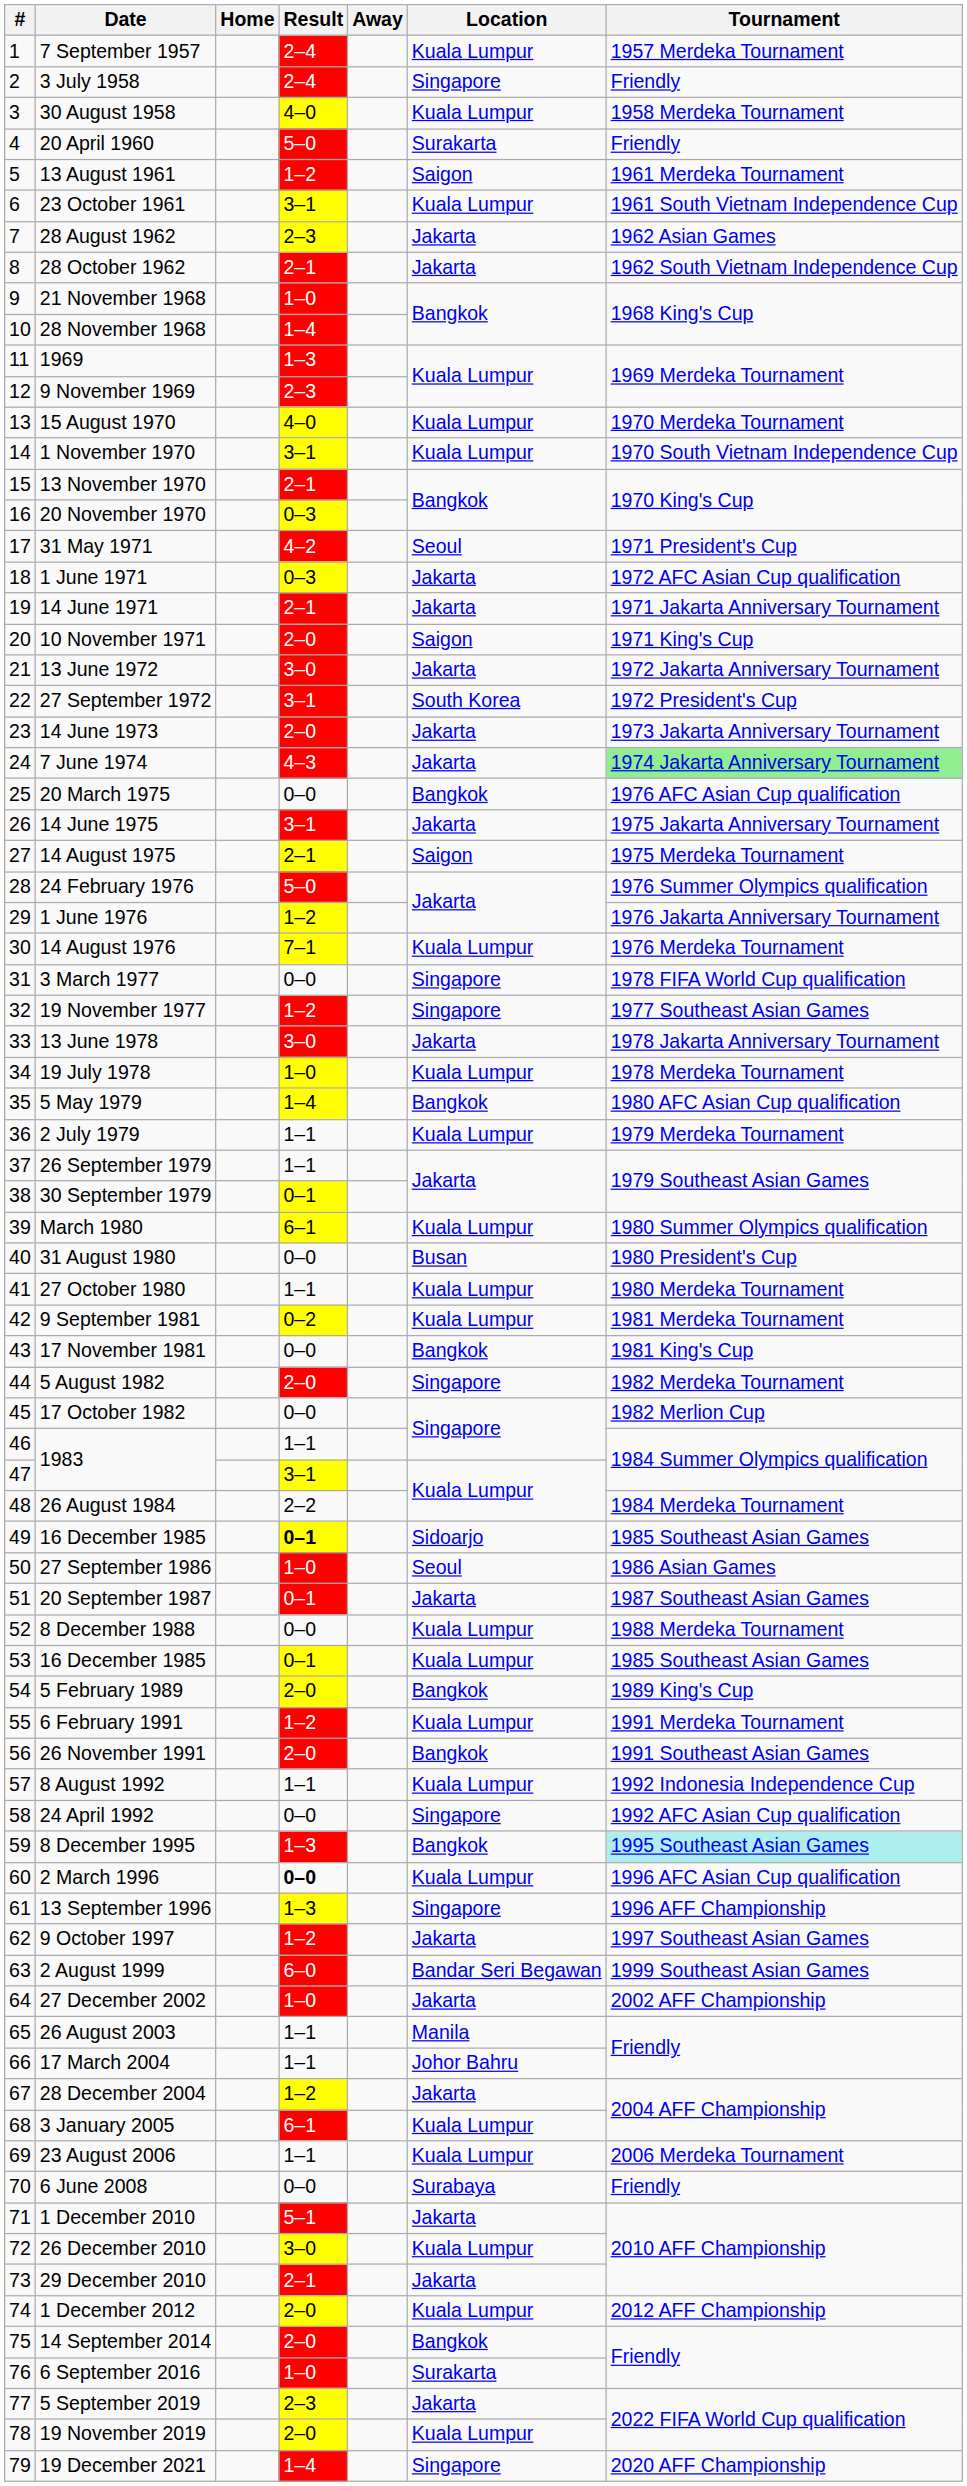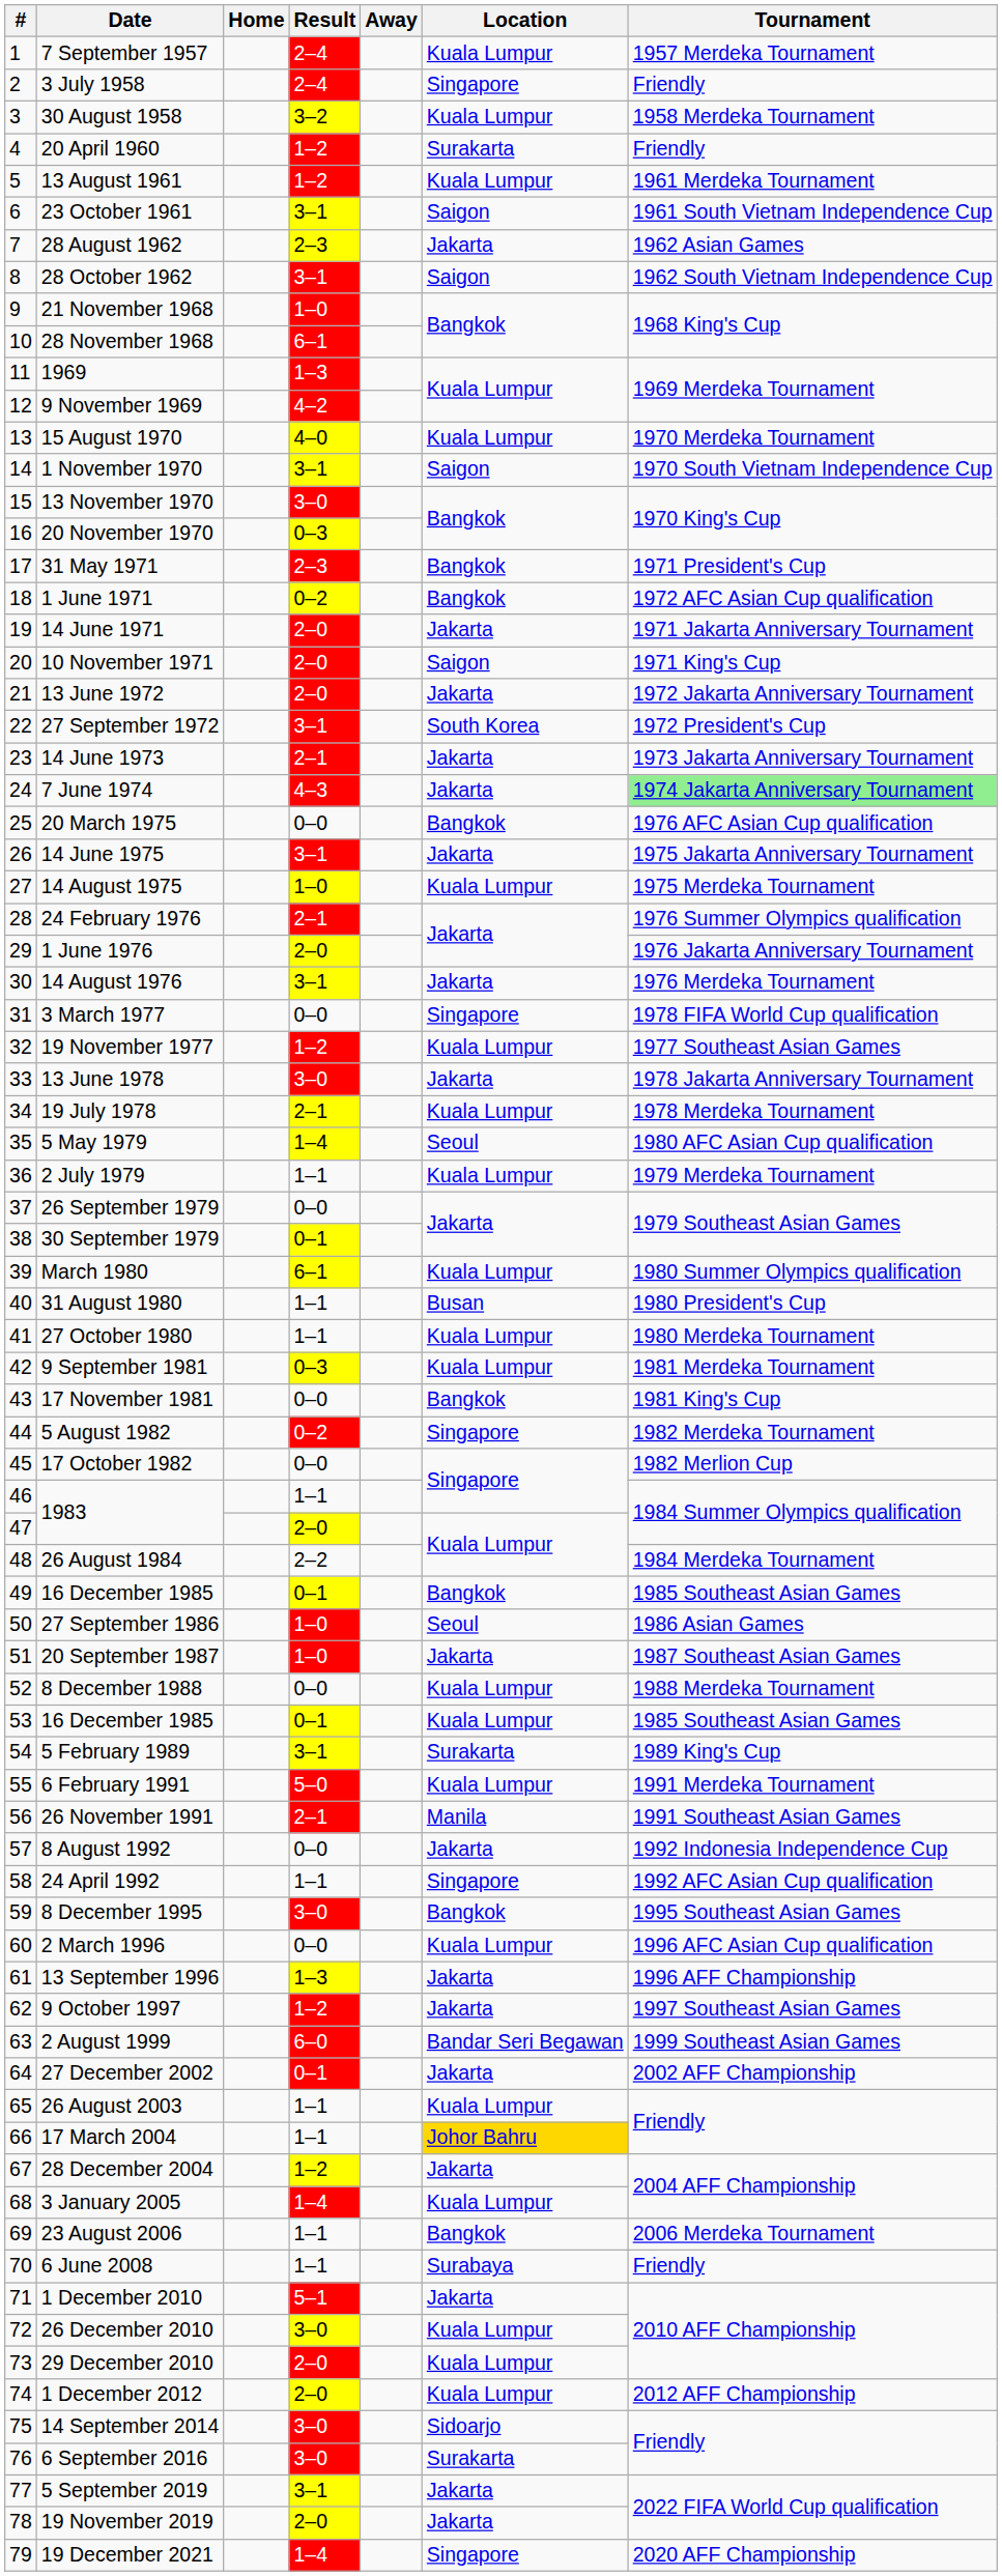30 August 1958 | Result: 4–0 -> 3–2
20 April 1960 | Result: 5–0 -> 1–2
13 August 1961 | Location: Saigon -> Kuala Lumpur
23 October 1961 | Location: Kuala Lumpur -> Saigon
28 October 1962 | Result: 2–1 -> 3–1
28 October 1962 | Location: Jakarta -> Saigon
28 November 1968 | Result: 1–4 -> 6–1
9 November 1969 | Result: 2–3 -> 4–2
1 November 1970 | Location: Kuala Lumpur -> Saigon
13 November 1970 | Result: 2–1 -> 3–0
31 May 1971 | Result: 4–2 -> 2–3
31 May 1971 | Location: Seoul -> Bangkok
1 June 1971 | Result: 0–3 -> 0–2
1 June 1971 | Location: Jakarta -> Bangkok
14 June 1971 | Result: 2–1 -> 2–0
13 June 1972 | Result: 3–0 -> 2–0
14 June 1973 | Result: 2–0 -> 2–1
14 August 1975 | Result: 2–1 -> 1–0
14 August 1975 | Location: Saigon -> Kuala Lumpur
24 February 1976 | Result: 5–0 -> 2–1
1 June 1976 | Result: 1–2 -> 2–0
14 August 1976 | Result: 7–1 -> 3–1
14 August 1976 | Location: Kuala Lumpur -> Jakarta
19 November 1977 | Location: Singapore -> Kuala Lumpur
19 July 1978 | Result: 1–0 -> 2–1
5 May 1979 | Location: Bangkok -> Seoul
26 September 1979 | Result: 1–1 -> 0–0
31 August 1980 | Result: 0–0 -> 1–1
9 September 1981 | Result: 0–2 -> 0–3
5 August 1982 | Result: 2–0 -> 0–2
47 / 1983 | Result: 3–1 -> 2–0
49 / 16 December 1985 | Result: bold -> normal
49 / 16 December 1985 | Location: Sidoarjo -> Bangkok
20 September 1987 | Result: 0–1 -> 1–0
5 February 1989 | Result: 2–0 -> 3–1
5 February 1989 | Location: Bangkok -> Surakarta
6 February 1991 | Result: 1–2 -> 5–0
26 November 1991 | Result: 2–0 -> 2–1
26 November 1991 | Location: Bangkok -> Manila
8 August 1992 | Result: 1–1 -> 0–0
8 August 1992 | Location: Kuala Lumpur -> Jakarta
24 April 1992 | Result: 0–0 -> 1–1
8 December 1995 | Result: 1–3 -> 3–0
8 December 1995 | Tournament: paleturquoise background -> no background
2 March 1996 | Result: bold -> normal
13 September 1996 | Location: Singapore -> Jakarta
27 December 2002 | Result: 1–0 -> 0–1
26 August 2003 | Location: Manila -> Kuala Lumpur
17 March 2004 | Location: no background -> gold background
3 January 2005 | Result: 6–1 -> 1–4
23 August 2006 | Location: Kuala Lumpur -> Bangkok
6 June 2008 | Result: 0–0 -> 1–1
29 December 2010 | Result: 2–1 -> 2–0
29 December 2010 | Location: Jakarta -> Kuala Lumpur
14 September 2014 | Result: 2–0 -> 3–0
14 September 2014 | Location: Bangkok -> Sidoarjo
6 September 2016 | Result: 1–0 -> 3–0
5 September 2019 | Result: 2–3 -> 3–1
19 November 2019 | Location: Kuala Lumpur -> Jakarta
